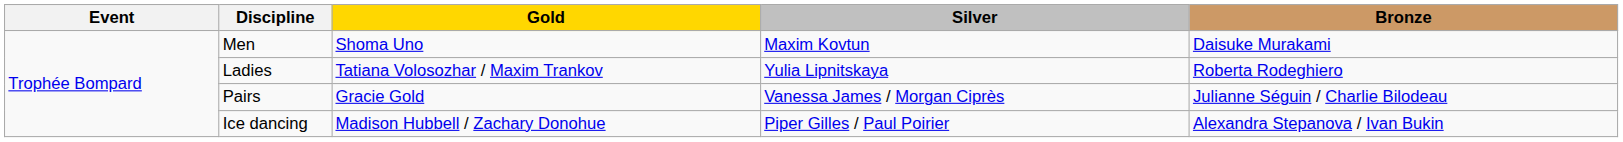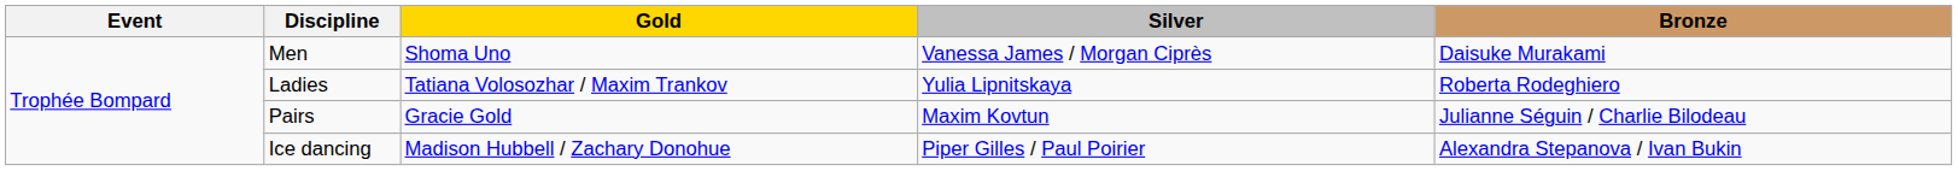Men | Silver: Maxim Kovtun -> Vanessa James / Morgan Ciprès
Pairs | Silver: Vanessa James / Morgan Ciprès -> Maxim Kovtun
